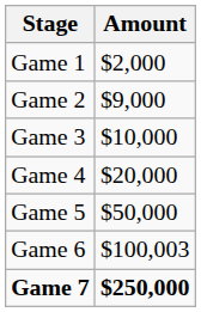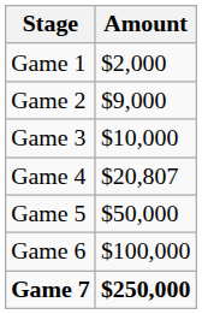Game 4 | Amount: $20,000 -> $20,807
Game 6 | Amount: $100,003 -> $100,000
